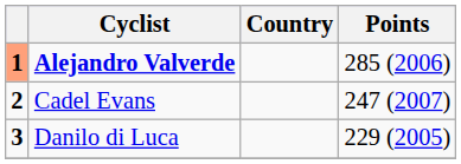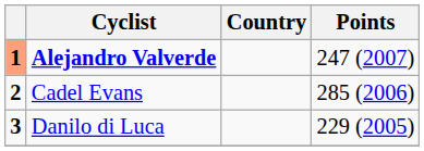Alejandro Valverde | Points: 285 (2006) -> 247 (2007)
Cadel Evans | Points: 247 (2007) -> 285 (2006)
